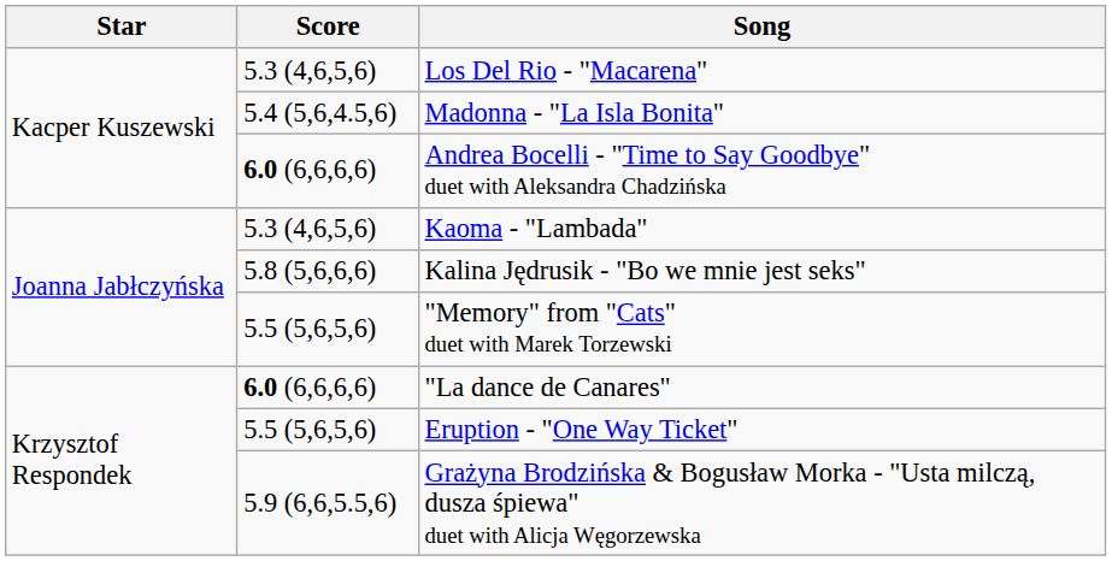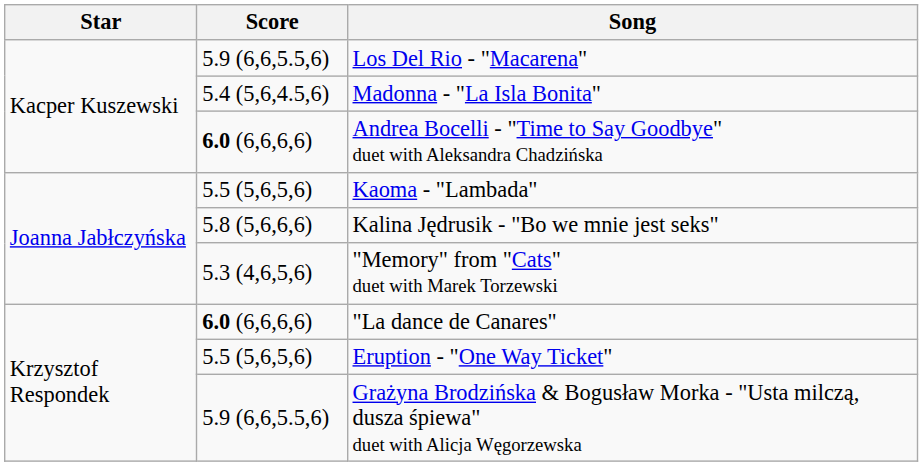Los Del Rio - "Macarena" | Score: 5.3 (4,6,5,6) -> 5.9 (6,6,5.5,6)
Kaoma - "Lambada" | Score: 5.3 (4,6,5,6) -> 5.5 (5,6,5,6)
"Memory" from "Cats" duet with Marek Torzewski | Score: 5.5 (5,6,5,6) -> 5.3 (4,6,5,6)
